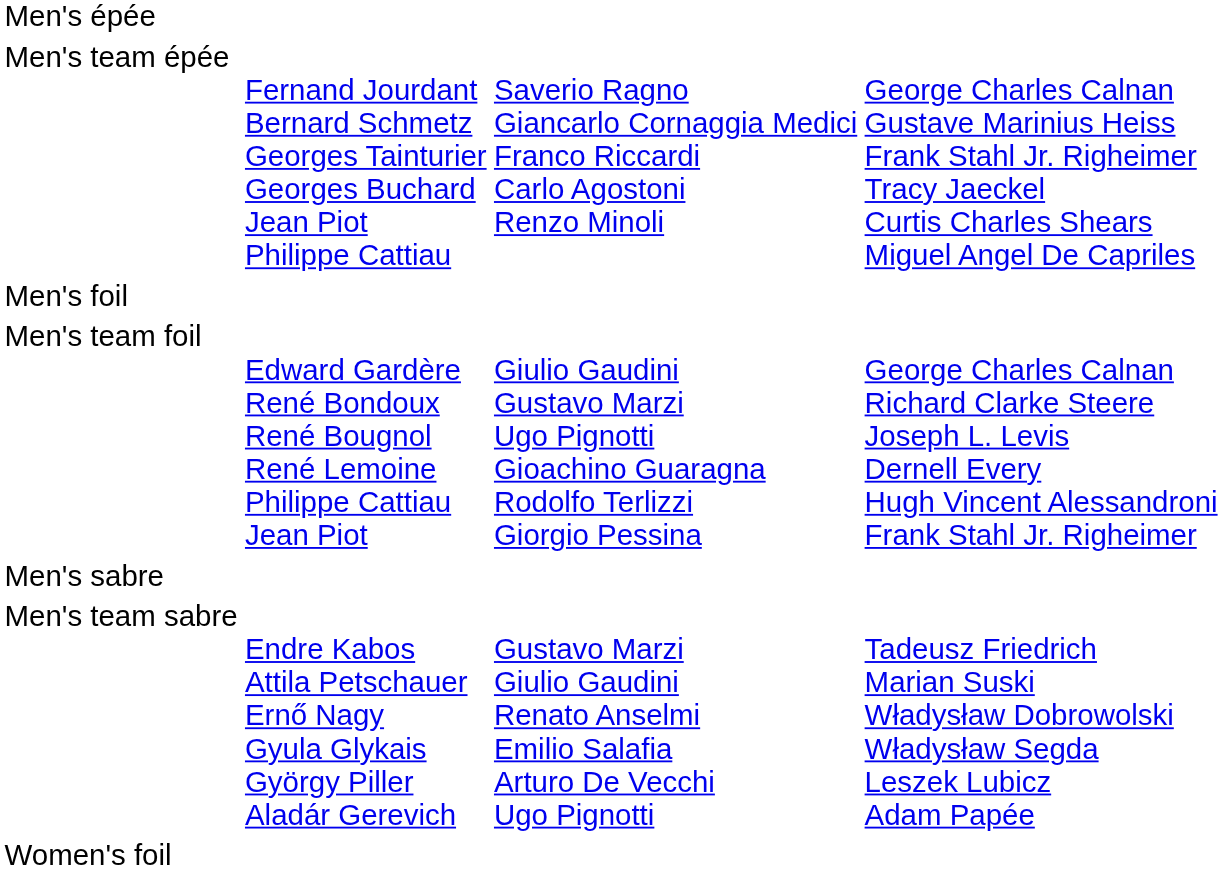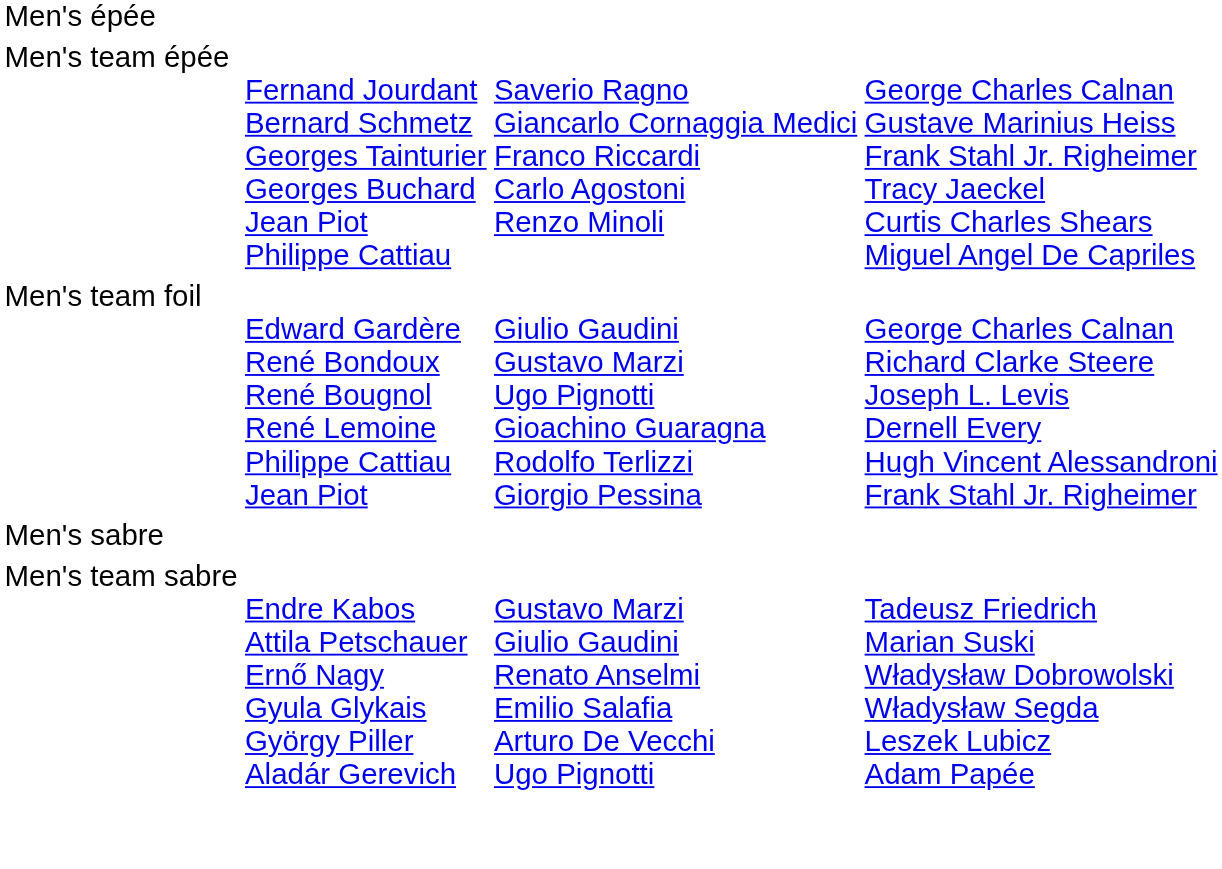- row: Men's foil
- row: Women's foil
